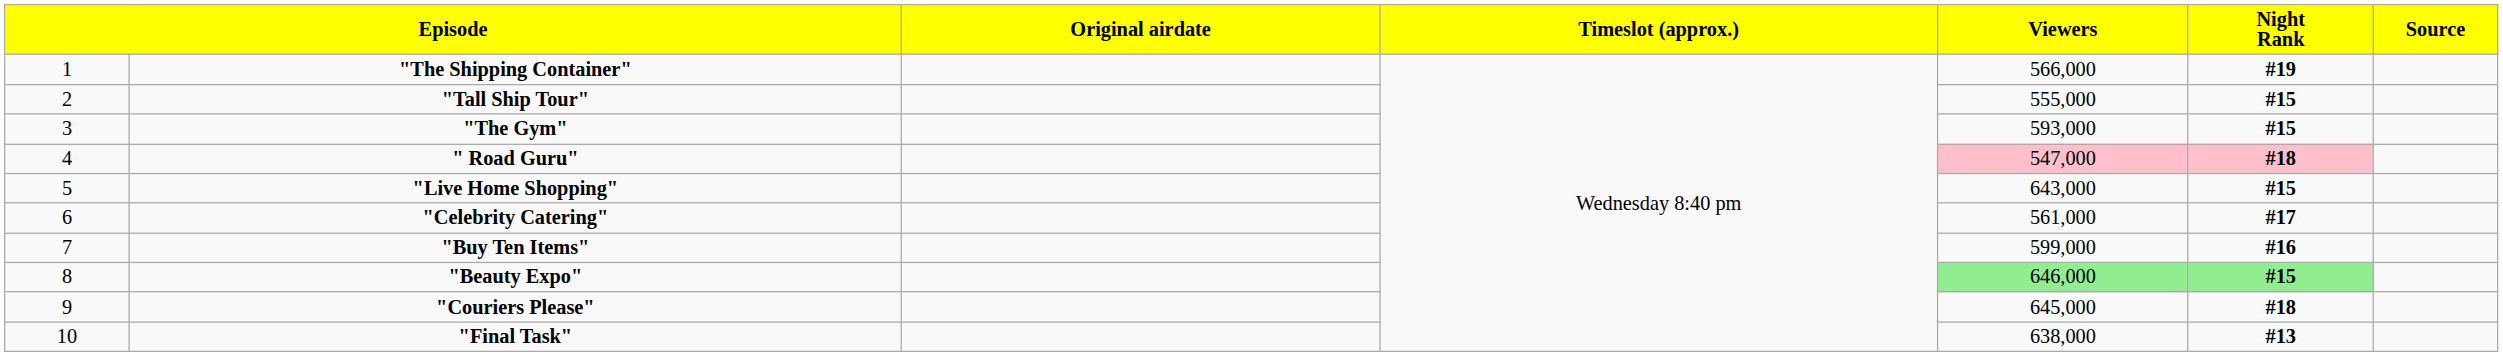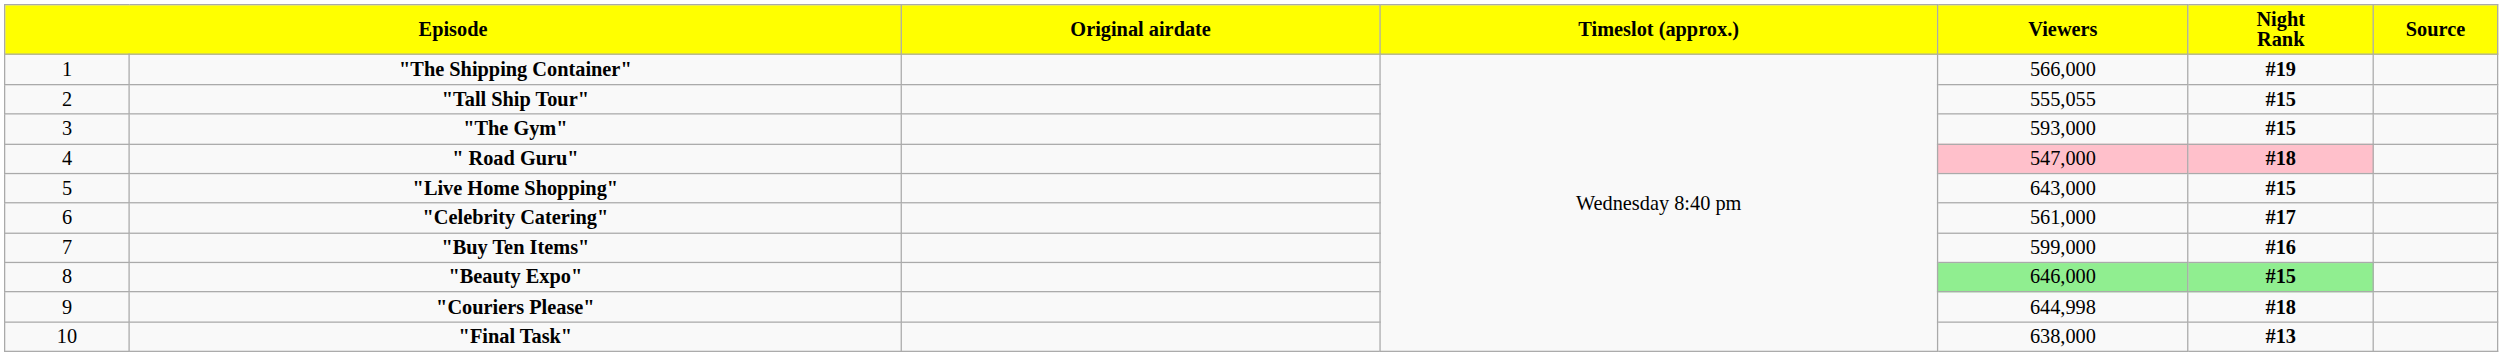"Tall Ship Tour" | Viewers: 555,000 -> 555,055
"Couriers Please" | Viewers: 645,000 -> 644,998
